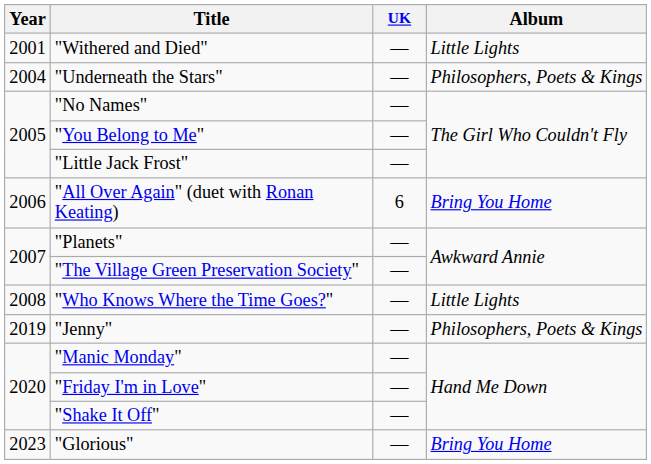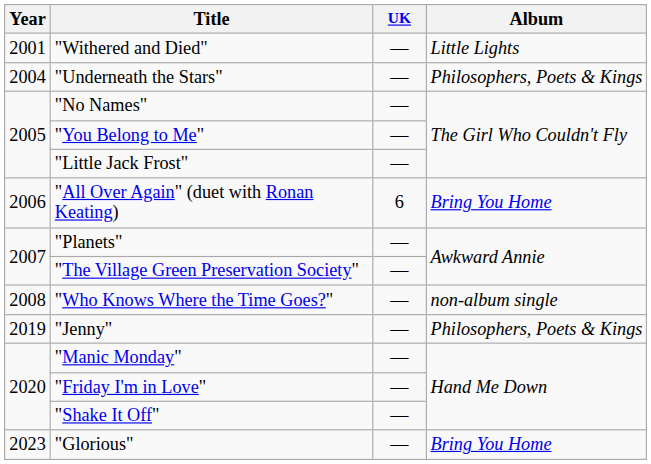"Who Knows Where the Time Goes?" | Album: Little Lights -> non-album single
